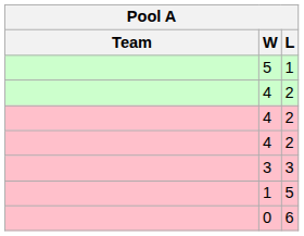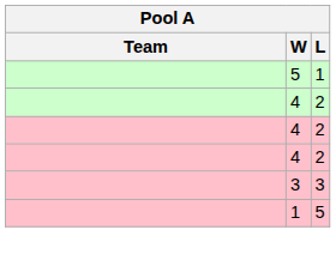- row: 0 | 6
